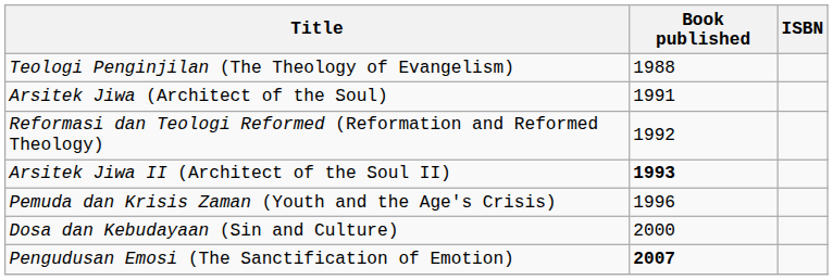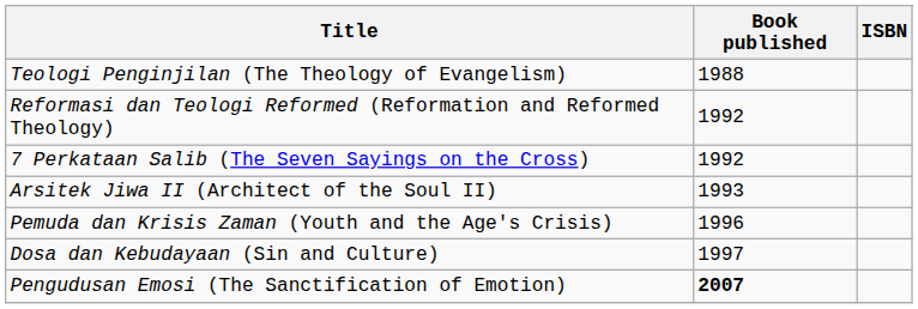- row: Arsitek Jiwa (Architect of the Soul) | 1991
+ row: 7 Perkataan Salib (The Seven Sayings on the Cross) | 1992
Arsitek Jiwa II (Architect of the Soul II) | Book published: bold -> normal
Dosa dan Kebudayaan (Sin and Culture) | Book published: 2000 -> 1997
